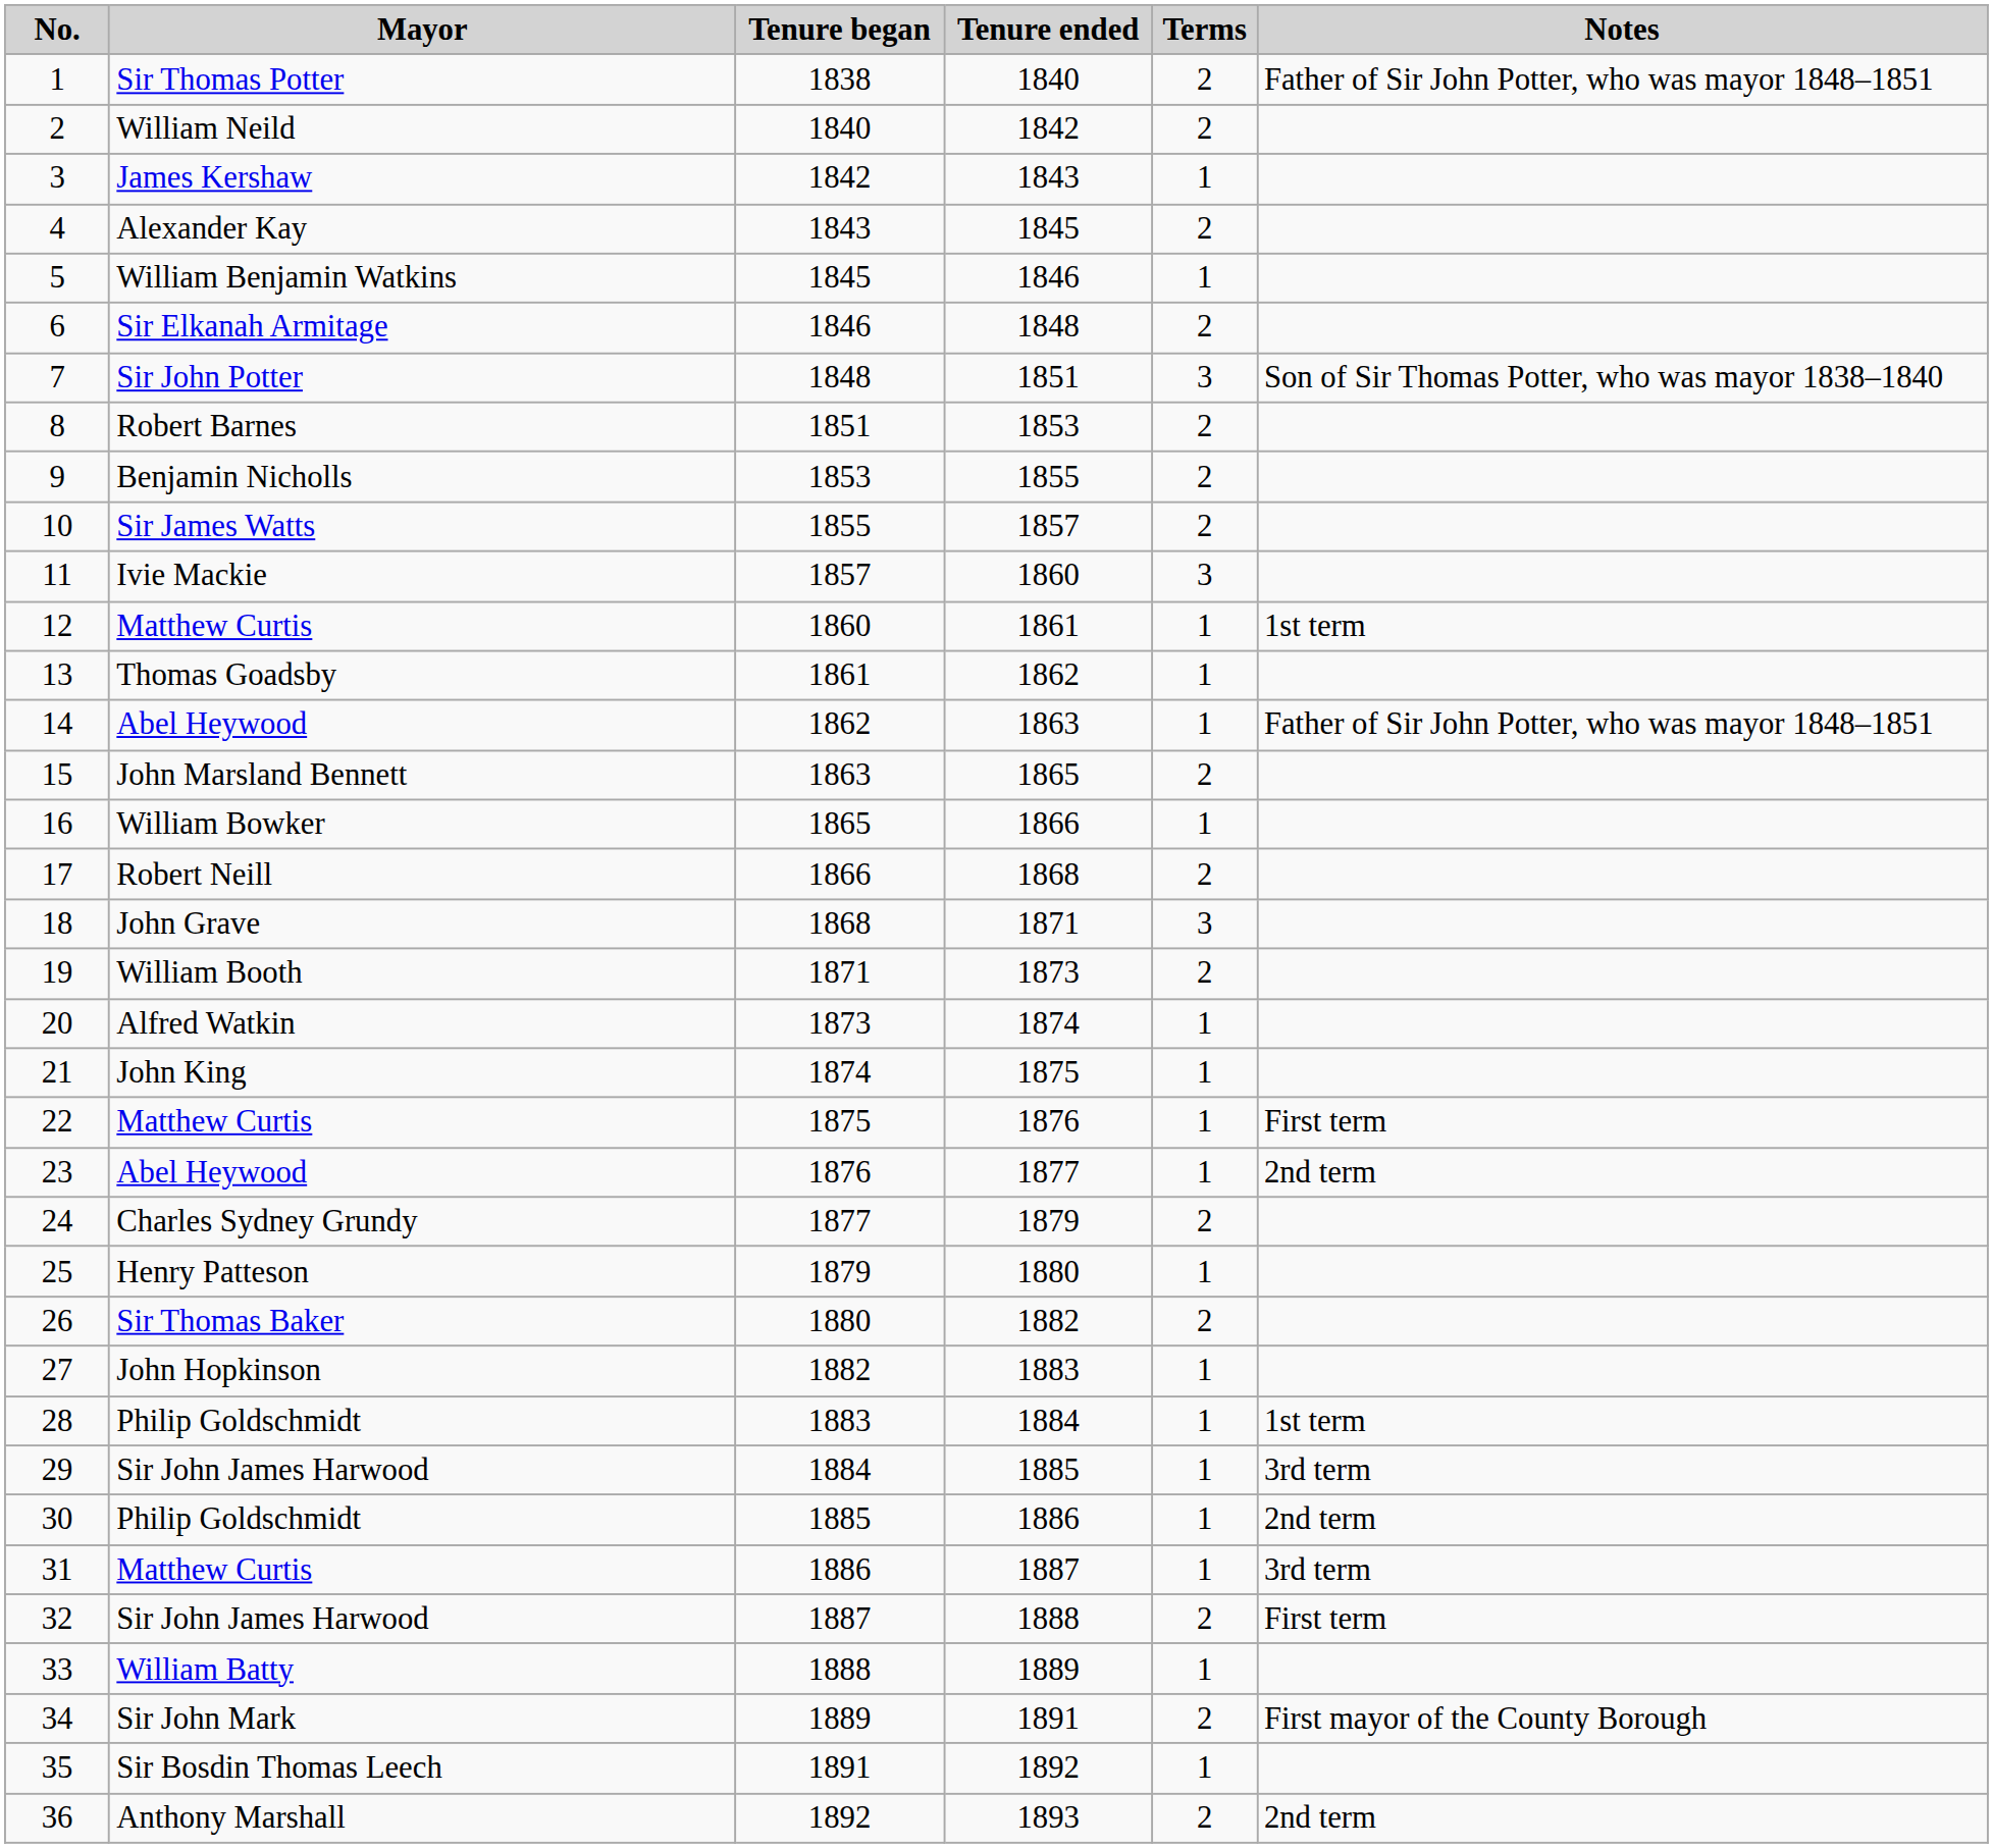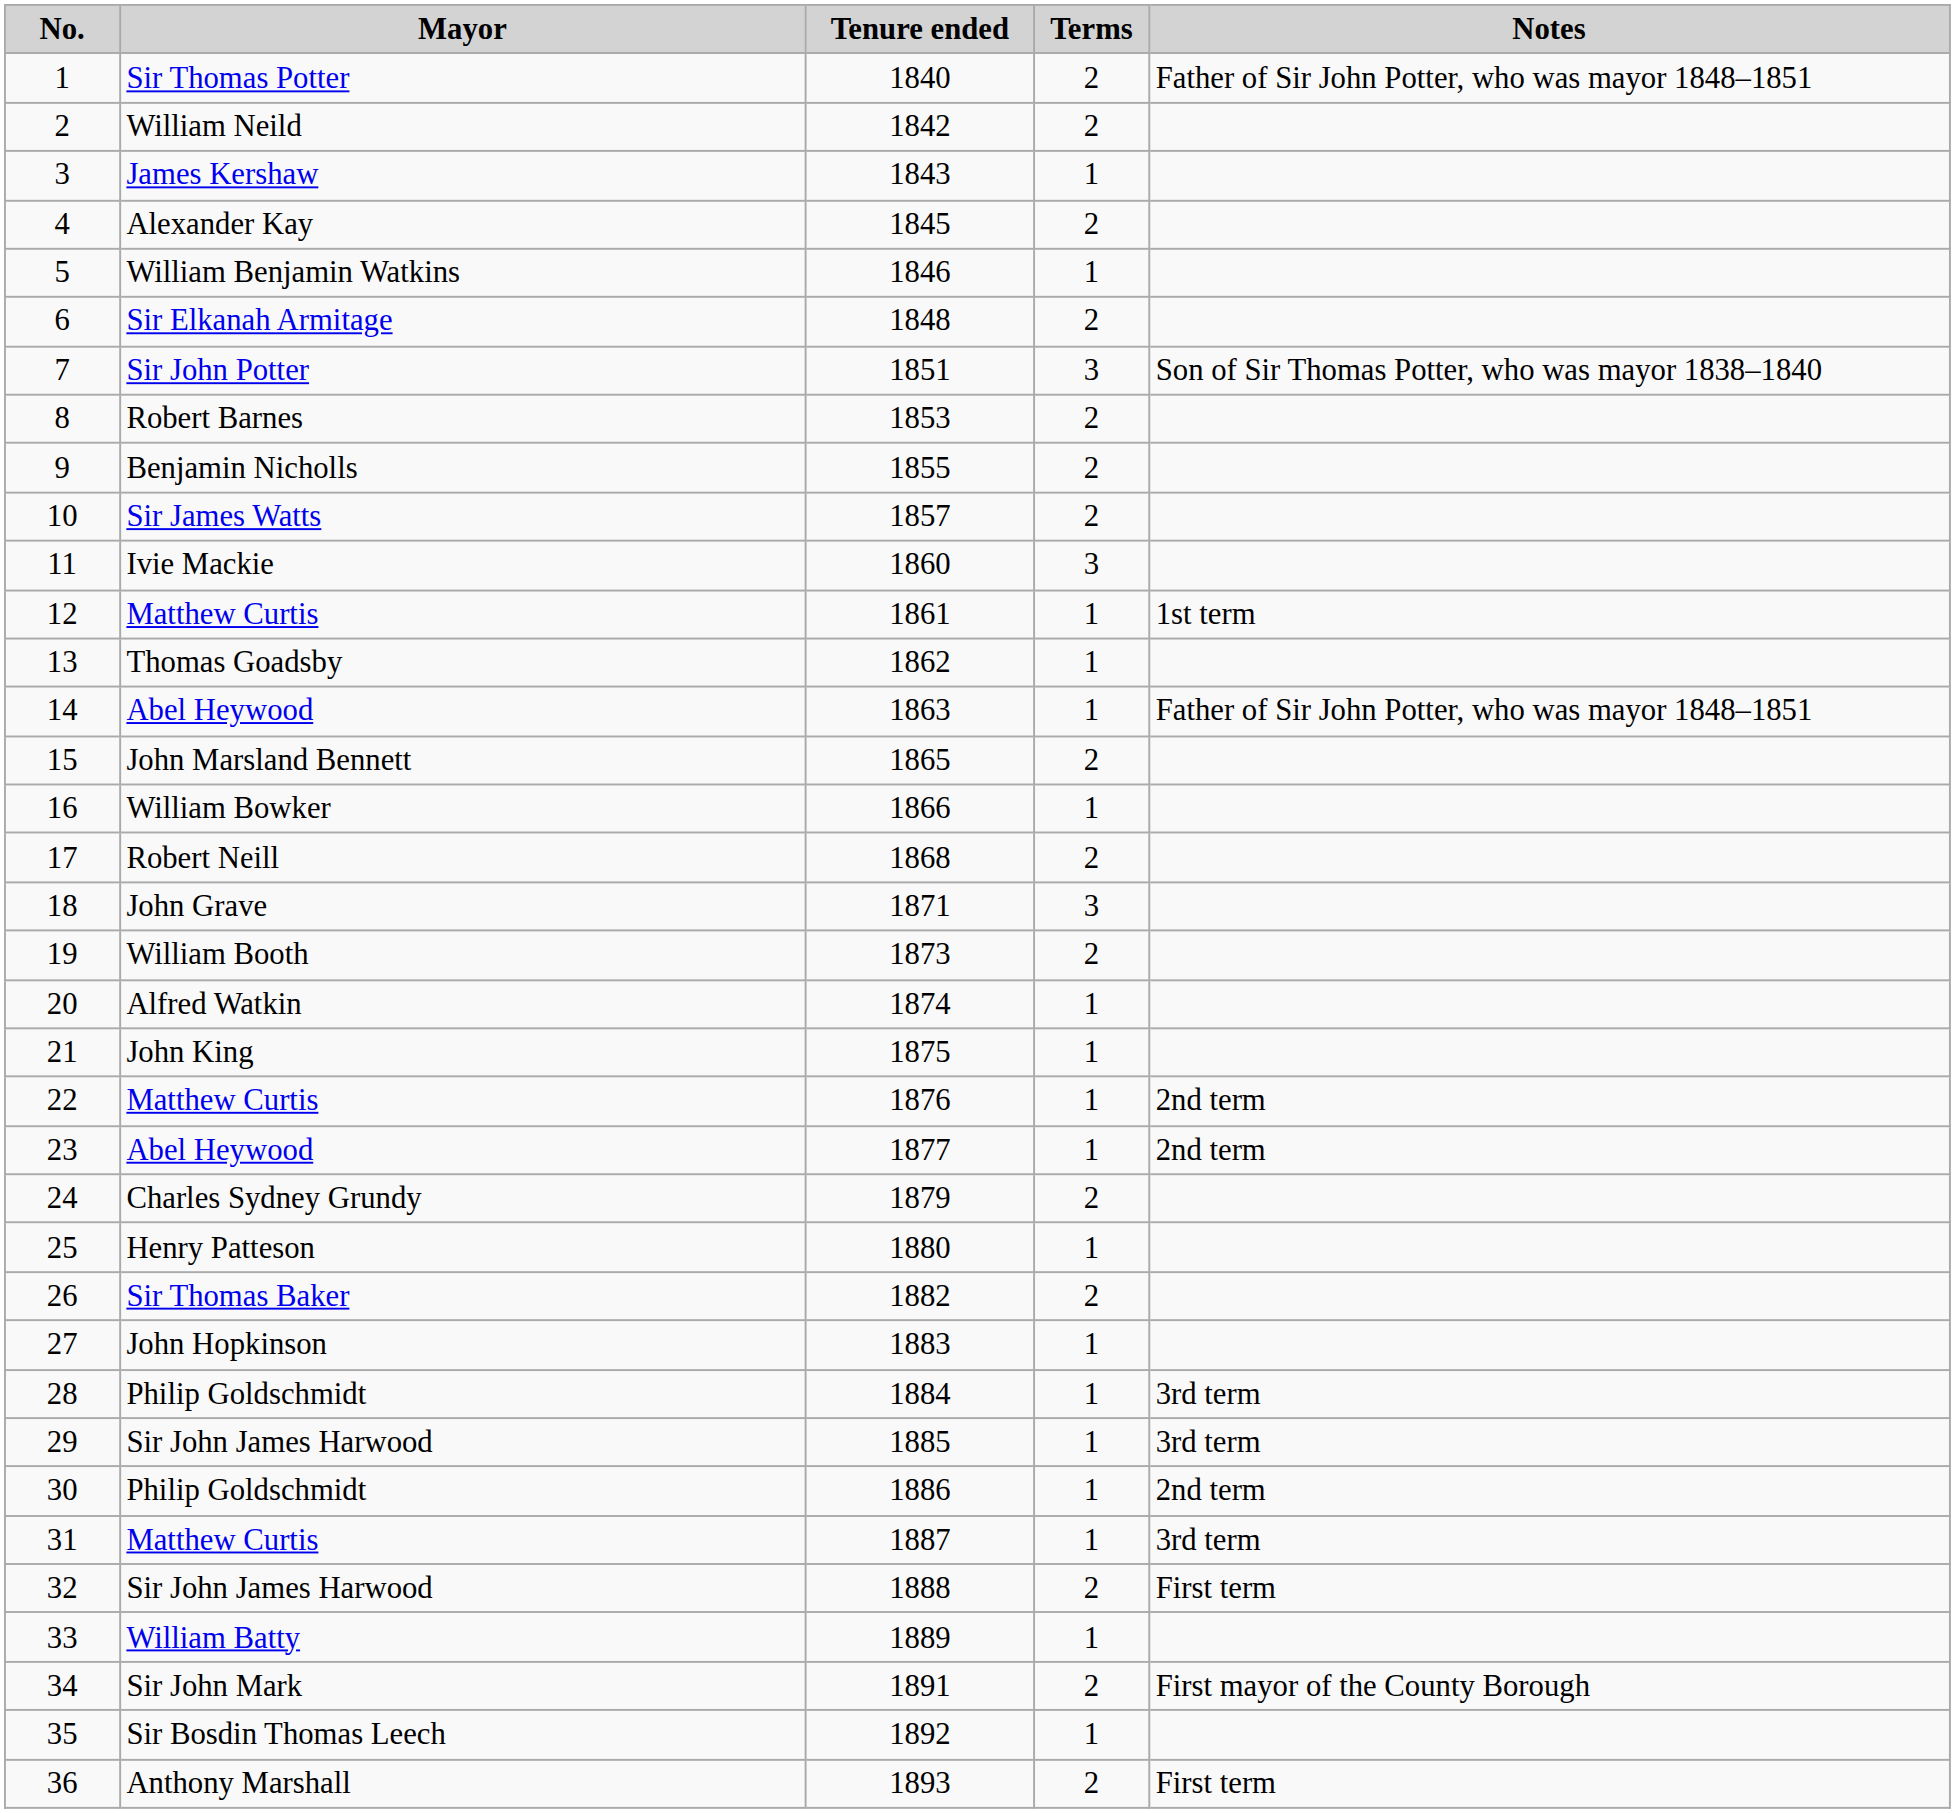- column: Tenure began | 1838 | 1840 | 1842 | 1843 | 1845 | 1846 | 1848 | 1851 | 1853 | 1855 | 1857 | 1860 | 1861 | 1862 | 1863 | 1865 | 1866 | 1868 | 1871 | 1873 | 1874 | 1875 | 1876 | 1877 | 1879 | 1880 | 1882 | 1883 | 1884 | 1885 | 1886 | 1887 | 1888 | 1889 | 1891 | 1892
22 | Notes: First term -> 2nd term
28 | Notes: 1st term -> 3rd term
36 | Notes: 2nd term -> First term
